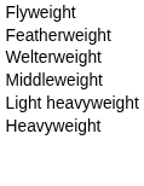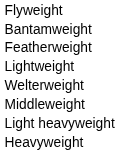+ row: Bantamweight
+ row: Lightweight
